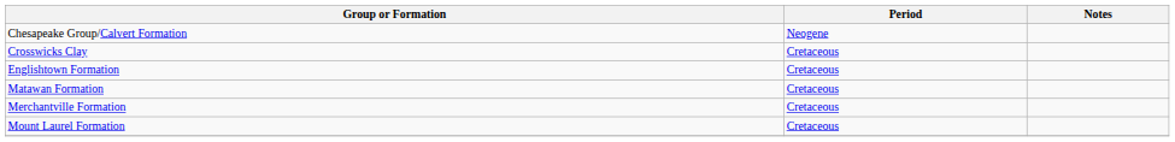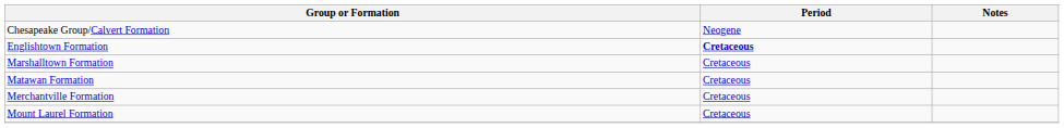- row: Crosswicks Clay | Cretaceous
Englishtown Formation | Period: normal -> bold
+ row: Marshalltown Formation | Cretaceous
